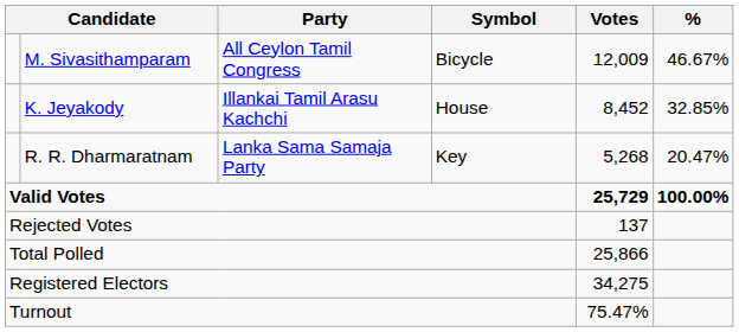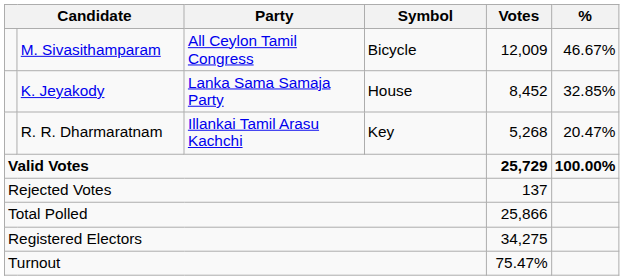K. Jeyakody | Party: Illankai Tamil Arasu Kachchi -> Lanka Sama Samaja Party
R. R. Dharmaratnam | Party: Lanka Sama Samaja Party -> Illankai Tamil Arasu Kachchi
